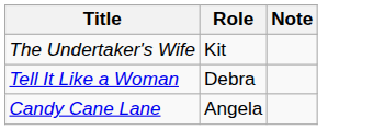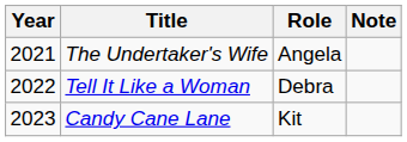+ column: Year | 2021 | 2022 | 2023
The Undertaker's Wife | Role: Kit -> Angela
Candy Cane Lane | Role: Angela -> Kit
